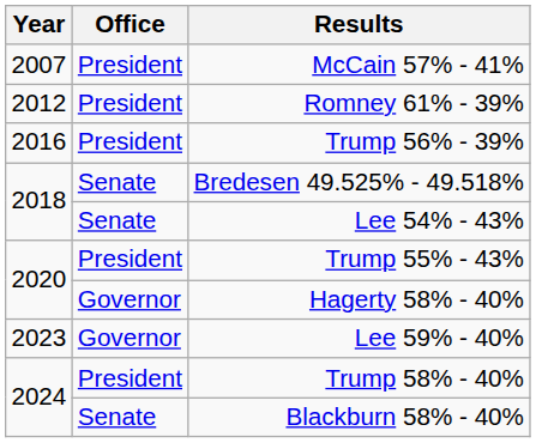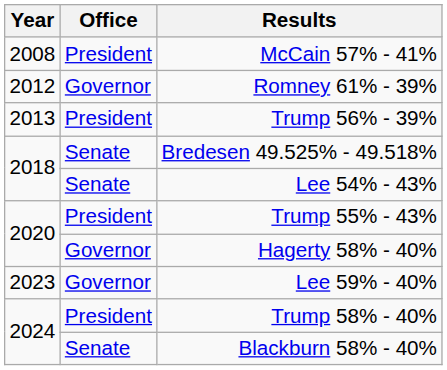McCain 57% - 41% | Year: 2007 -> 2008
Romney 61% - 39% | Office: President -> Governor
Trump 56% - 39% | Year: 2016 -> 2013
